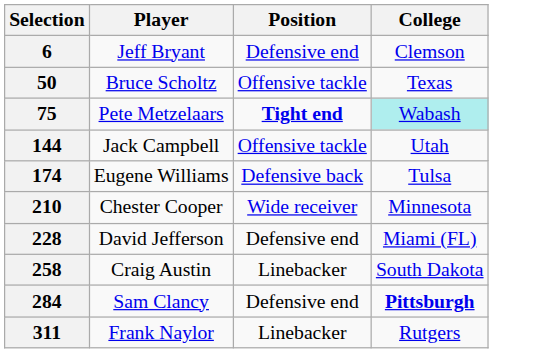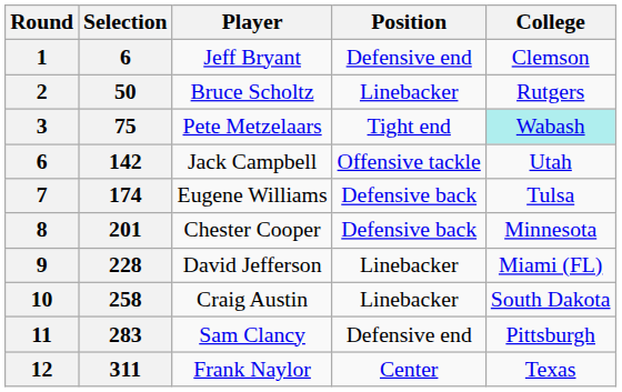+ column: Round | 1 | 2 | 3 | 6 | 7 | 8 | 9 | 10 | 11 | 12
Bruce Scholtz | Position: Offensive tackle -> Linebacker
Bruce Scholtz | College: Texas -> Rutgers
Pete Metzelaars | Position: bold -> normal
Jack Campbell | Selection: 144 -> 142
Chester Cooper | Selection: 210 -> 201
Chester Cooper | Position: Wide receiver -> Defensive back
David Jefferson | Position: Defensive end -> Linebacker
Sam Clancy | Selection: 284 -> 283
Sam Clancy | College: bold -> normal
Frank Naylor | Position: Linebacker -> Center
Frank Naylor | College: Rutgers -> Texas
